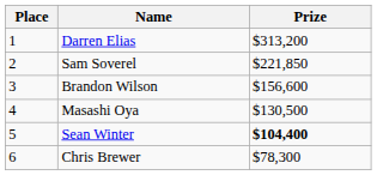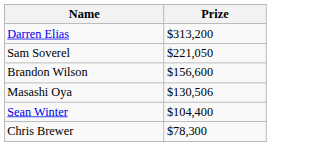- column: Place | 1 | 2 | 3 | 4 | 5 | 6
Sam Soverel | Prize: $221,850 -> $221,050
Masashi Oya | Prize: $130,500 -> $130,506
Sean Winter | Prize: bold -> normal
